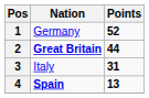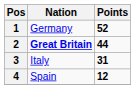4 | Nation: bold -> normal
4 | Points: 13 -> 12
